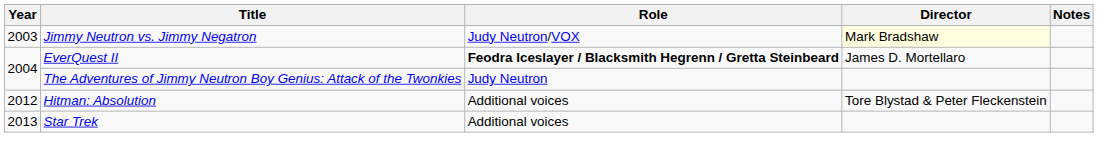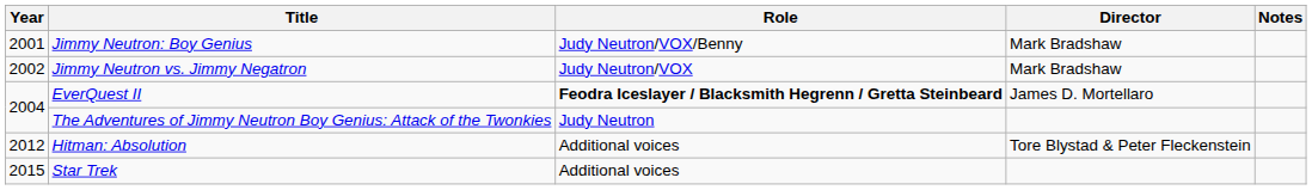+ row: 2001 | Jimmy Neutron: Boy Genius | Judy Neutron/VOX/Benny | Mark Bradshaw
Jimmy Neutron vs. Jimmy Negatron | Year: 2003 -> 2002
Jimmy Neutron vs. Jimmy Negatron | Director: lightyellow background -> no background
Star Trek | Year: 2013 -> 2015
